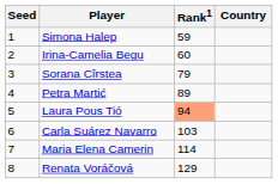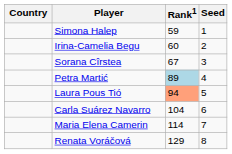columns swapped: Country <-> Seed
Sorana Cîrstea | Rank1: 79 -> 67
Petra Martić | Rank1: no background -> lightblue background
Carla Suárez Navarro | Rank1: 103 -> 104
